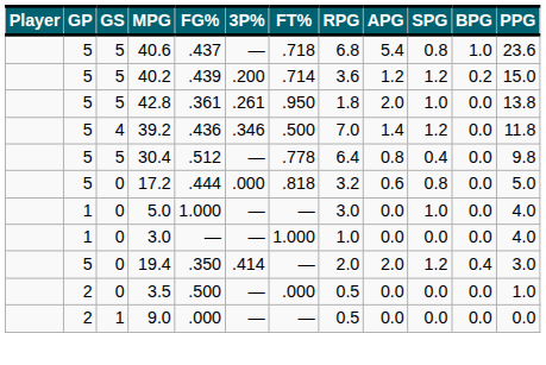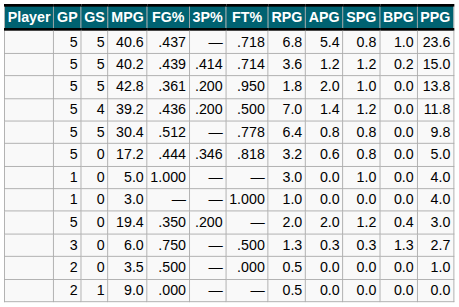40.2 | 3P%: .200 -> .414
42.8 | 3P%: .261 -> .200
39.2 | 3P%: .346 -> .200
30.4 | SPG: 0.4 -> 0.8
17.2 | 3P%: .000 -> .346
19.4 | 3P%: .414 -> .200
+ row: 3 | 0 | 6.0 | .750 | — | .500 | 1.3 | 0.3 | 0.3 | 1.3 | 2.7
